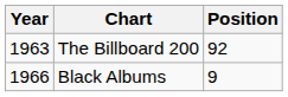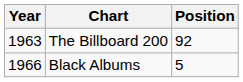Black Albums | Position: 9 -> 5
